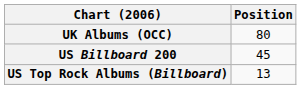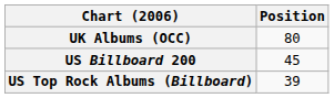US Top Rock Albums (Billboard) | Position: 13 -> 39
